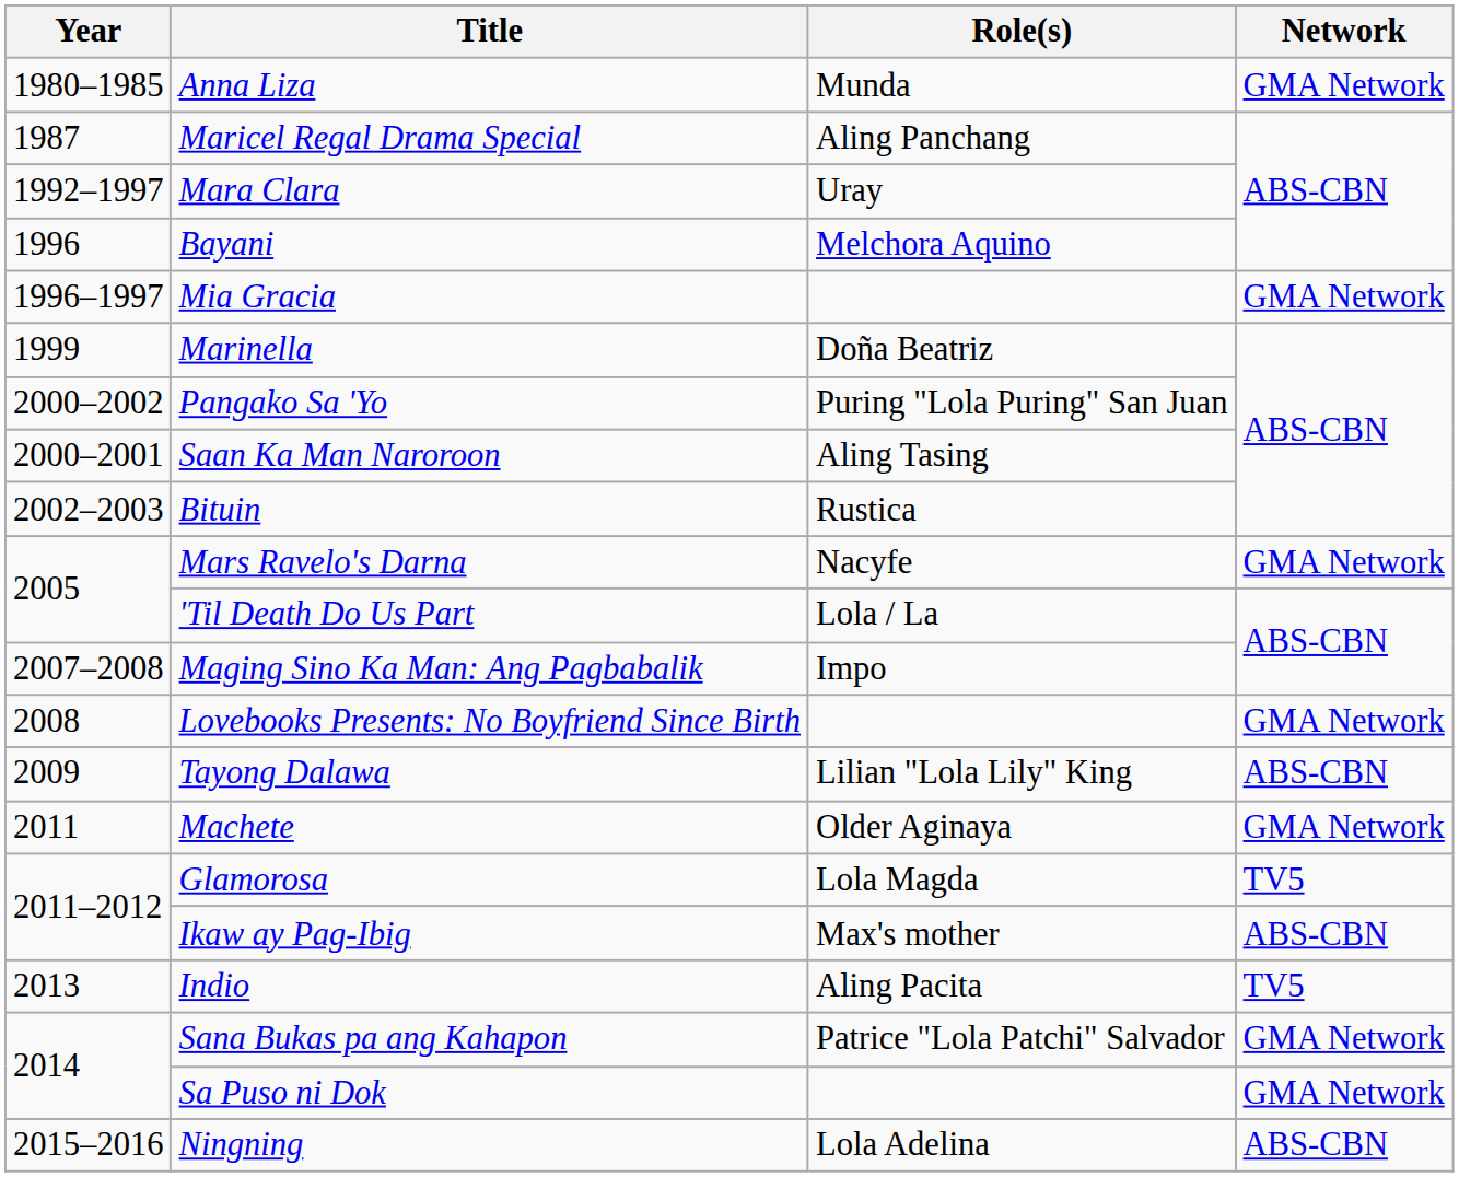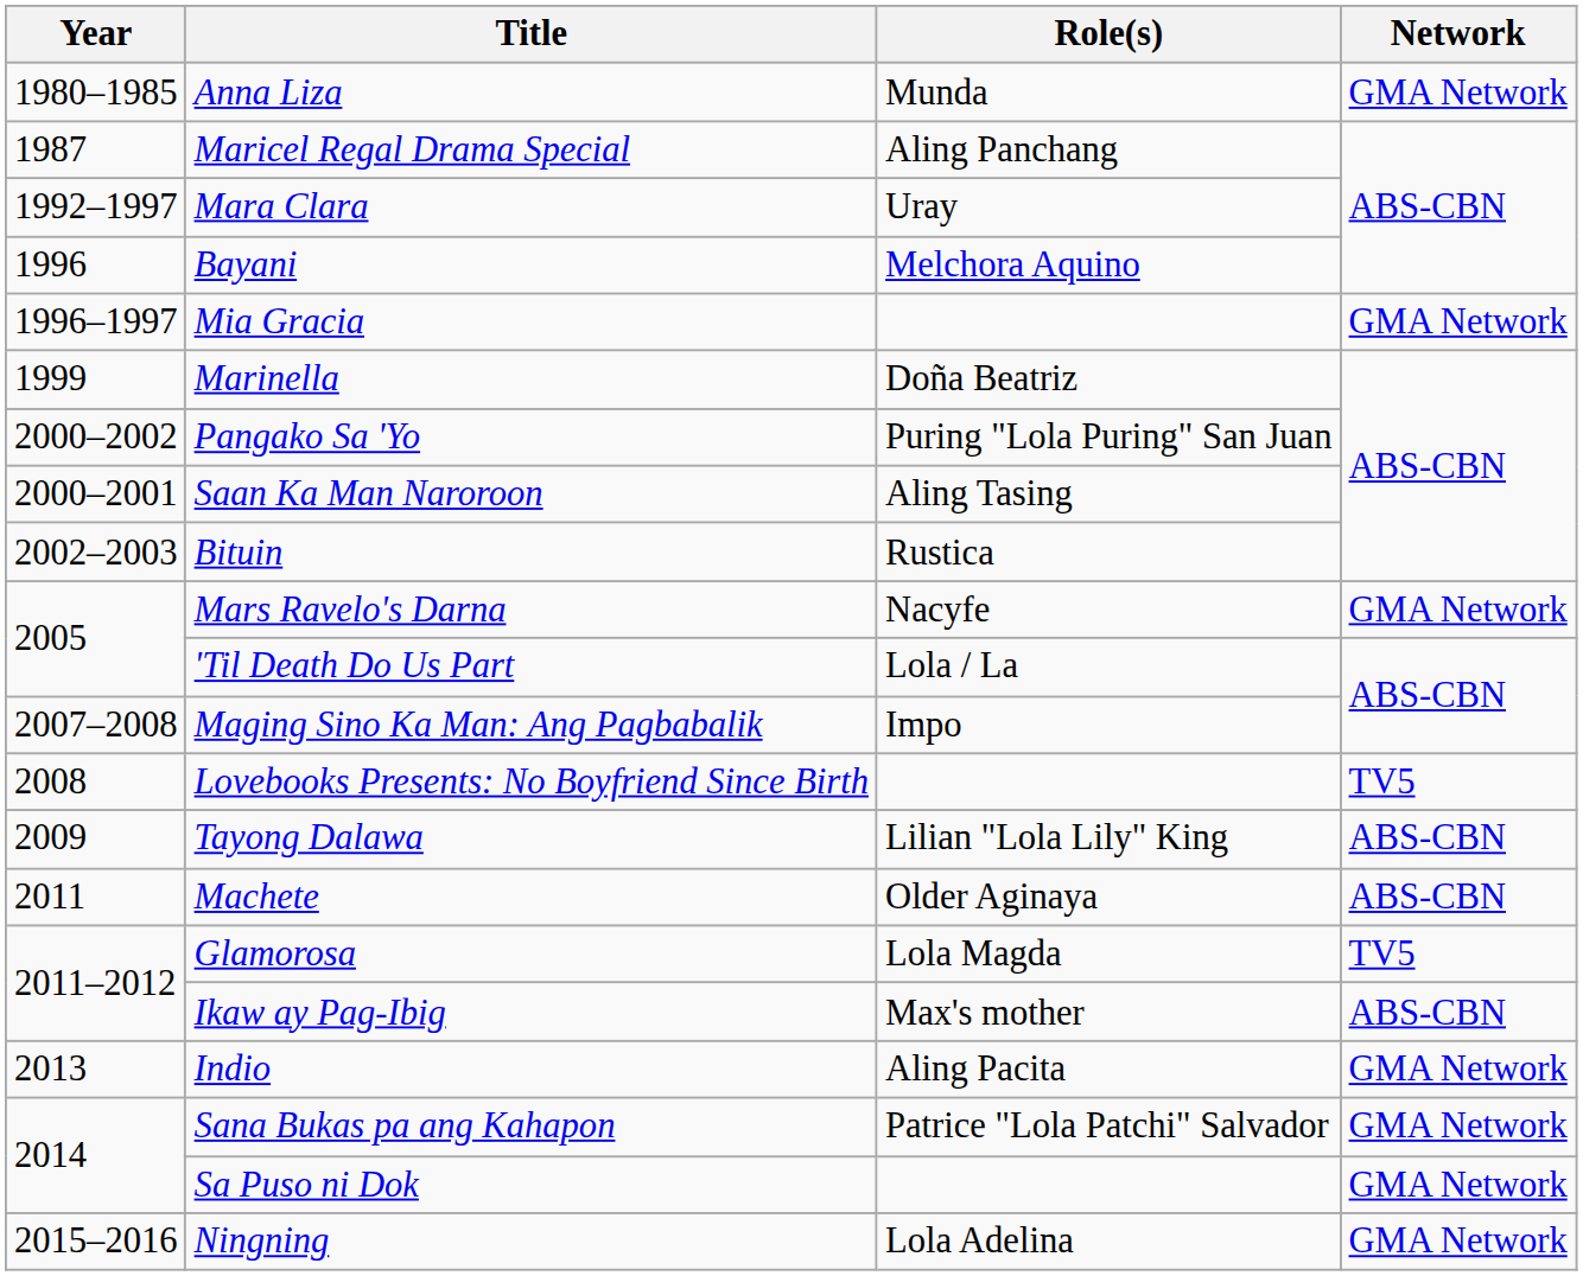Lovebooks Presents: No Boyfriend Since Birth | Network: GMA Network -> TV5
Machete | Network: GMA Network -> ABS-CBN
Indio | Network: TV5 -> GMA Network
Ningning | Network: ABS-CBN -> GMA Network
